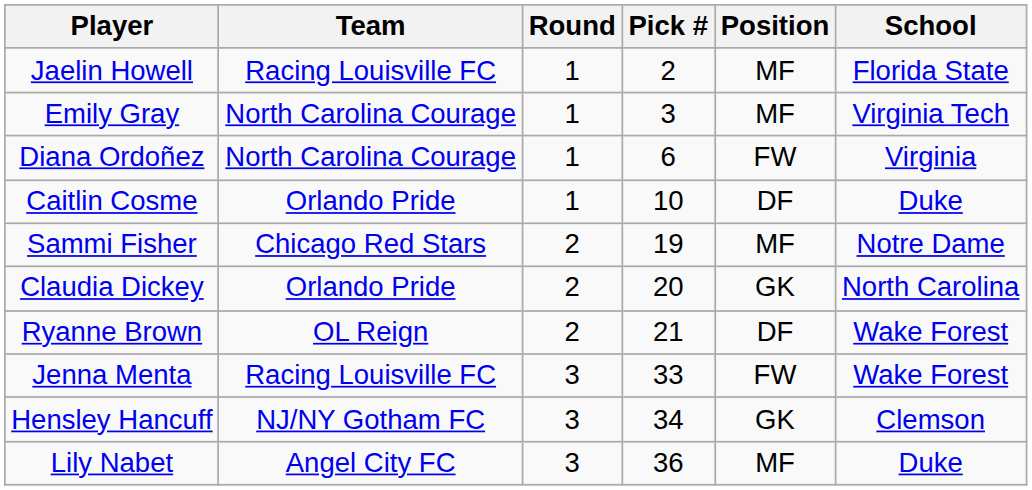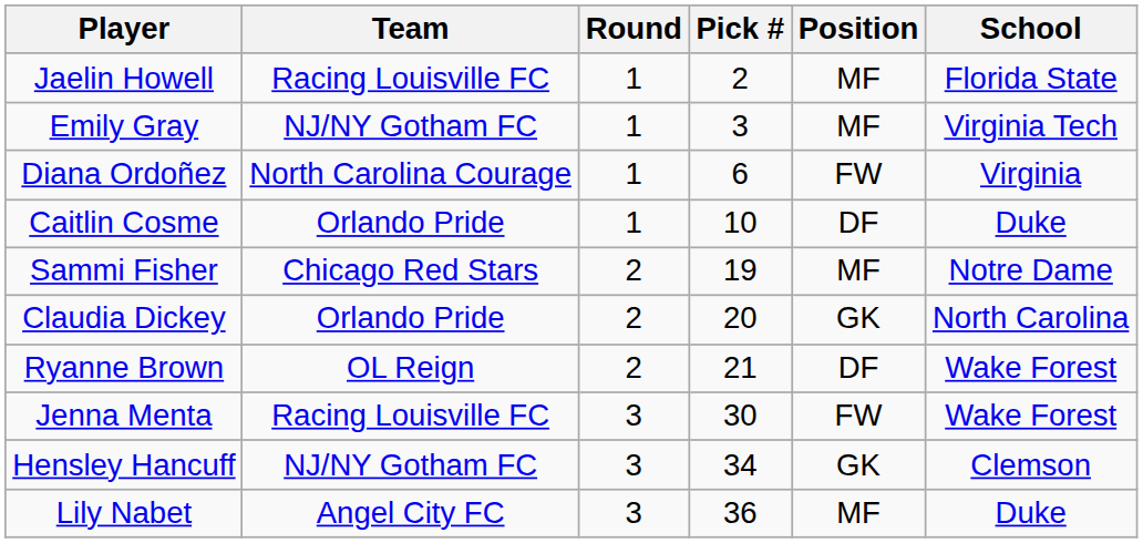Emily Gray | Team: North Carolina Courage -> NJ/NY Gotham FC
Jenna Menta | Pick #: 33 -> 30
